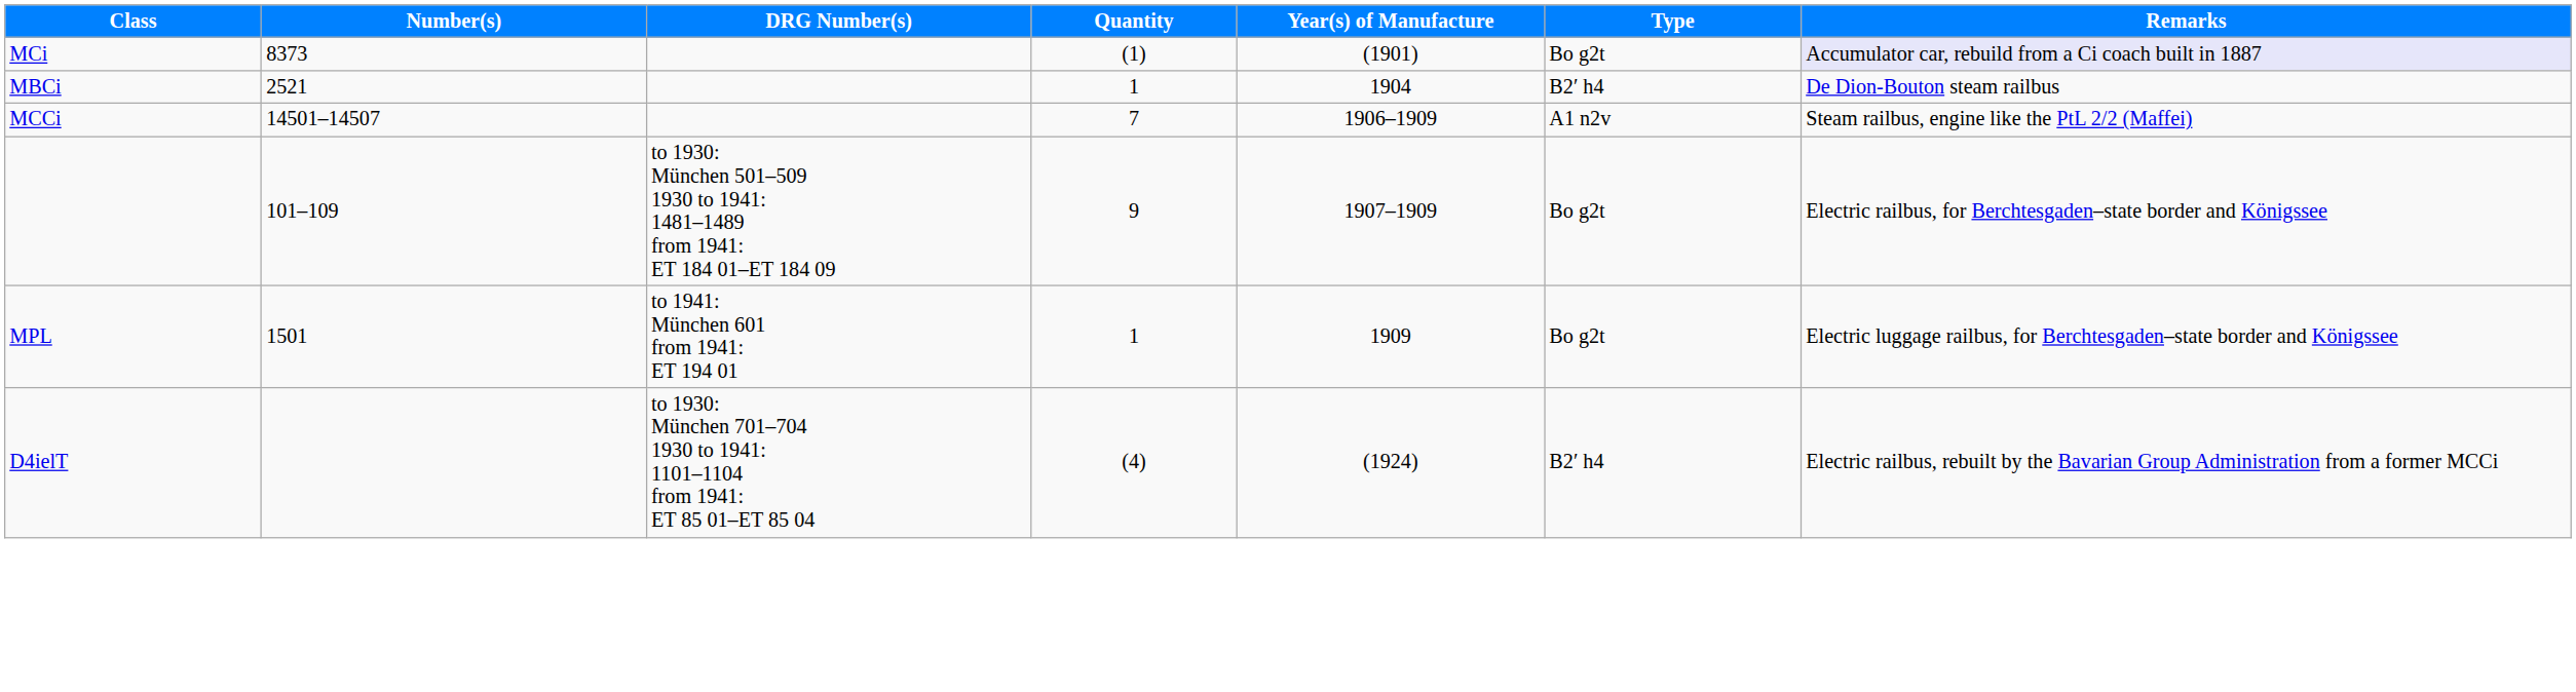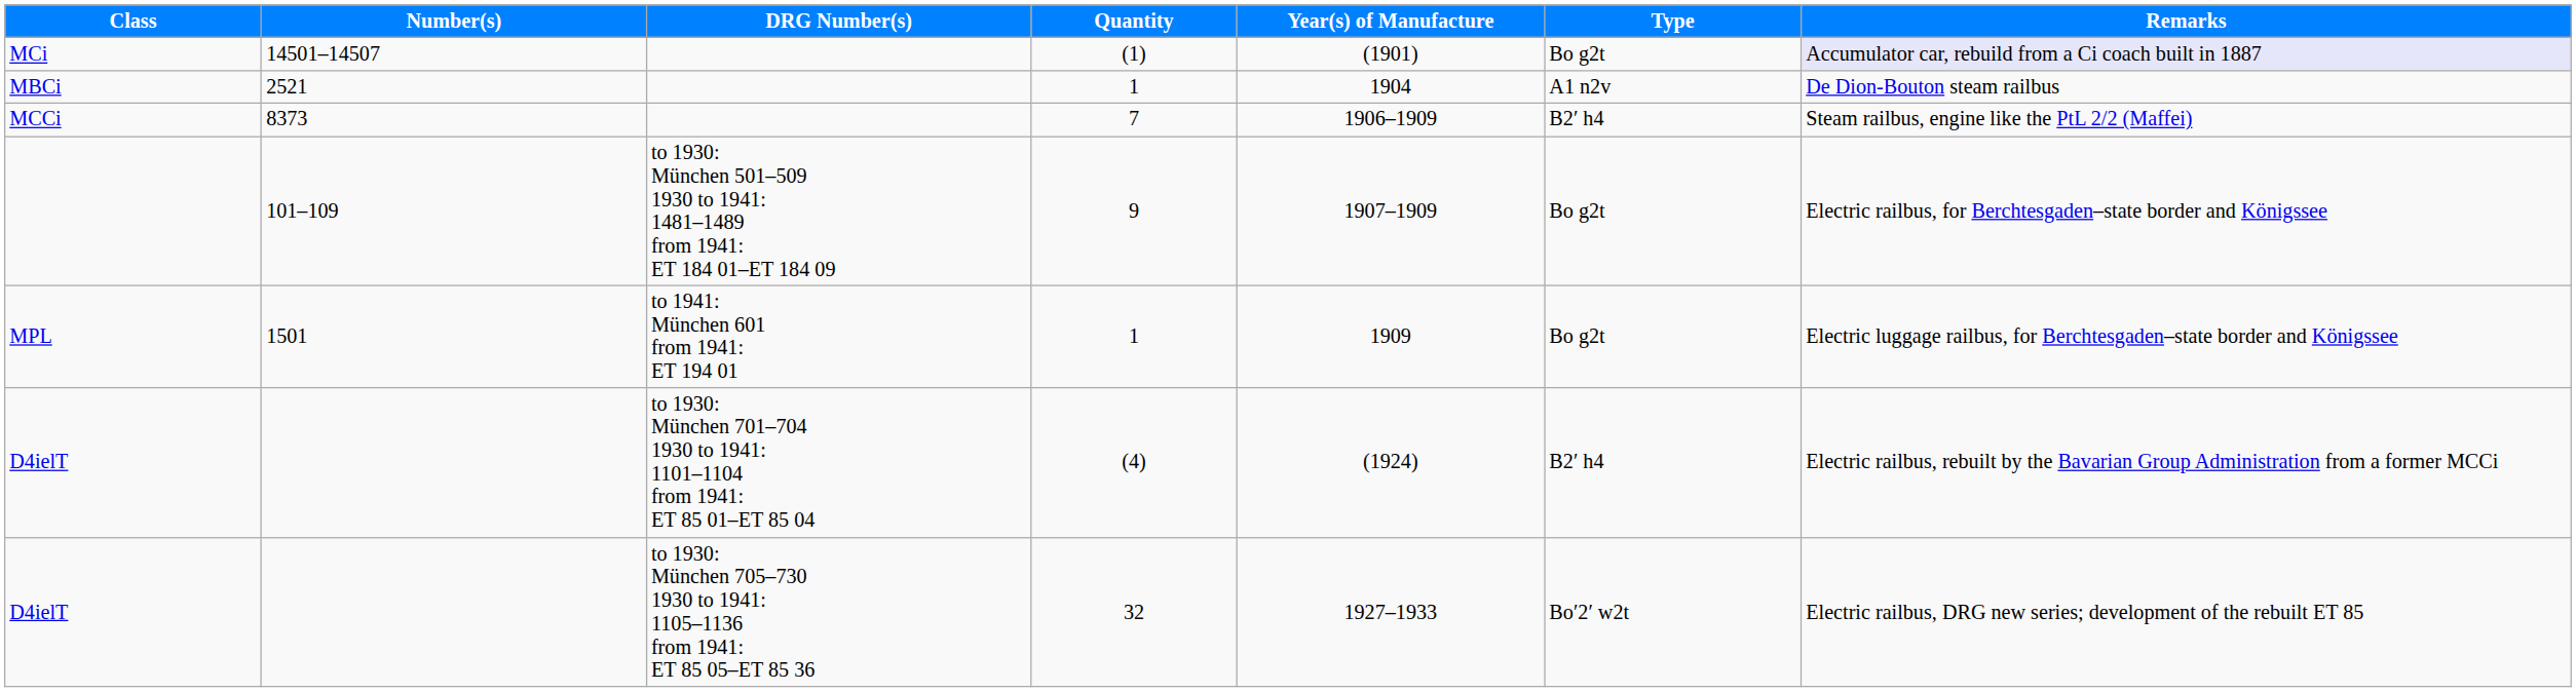MCi | Number(s): 8373 -> 14501–14507
MBCi | Type: B2′ h4 -> A1 n2v
MCCi | Number(s): 14501–14507 -> 8373
MCCi | Type: A1 n2v -> B2′ h4
+ row: D4ielT | to 1930: München 705–730 1930 to 1941: 1105–1136 from 1941: ET 85 05–ET 85 36 | 32 | 1927–1933 | Bo′2′ w2t | Electric railbus, DRG new series; development of the rebuilt ET 85
